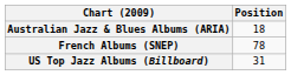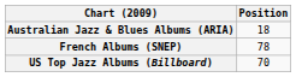US Top Jazz Albums (Billboard) | Position: 31 -> 70
